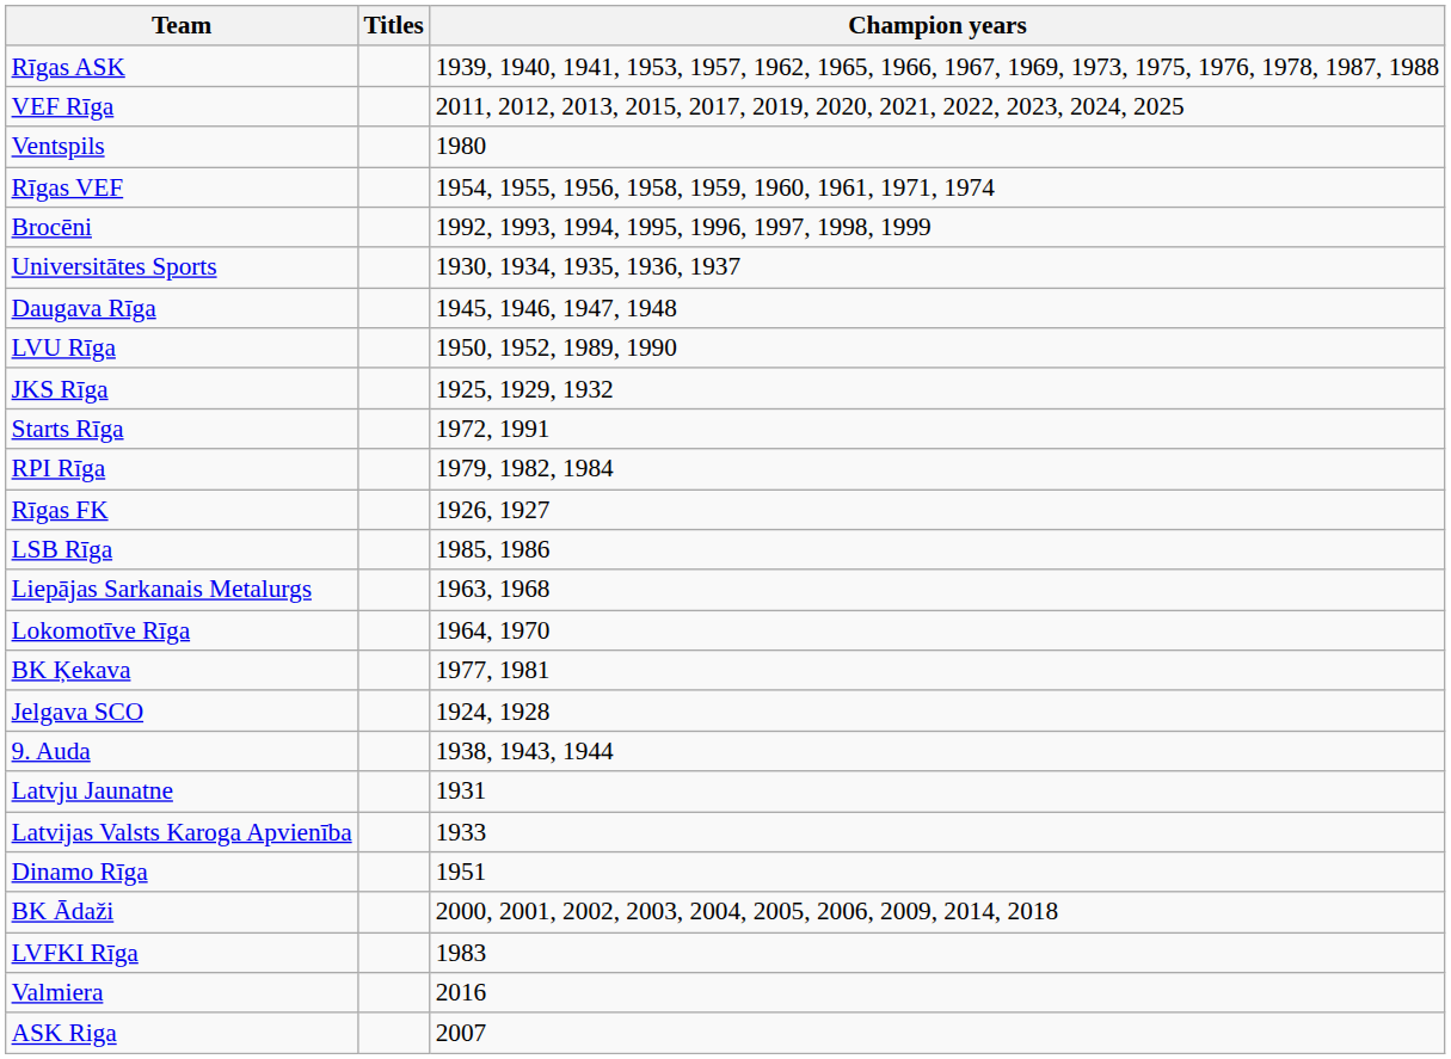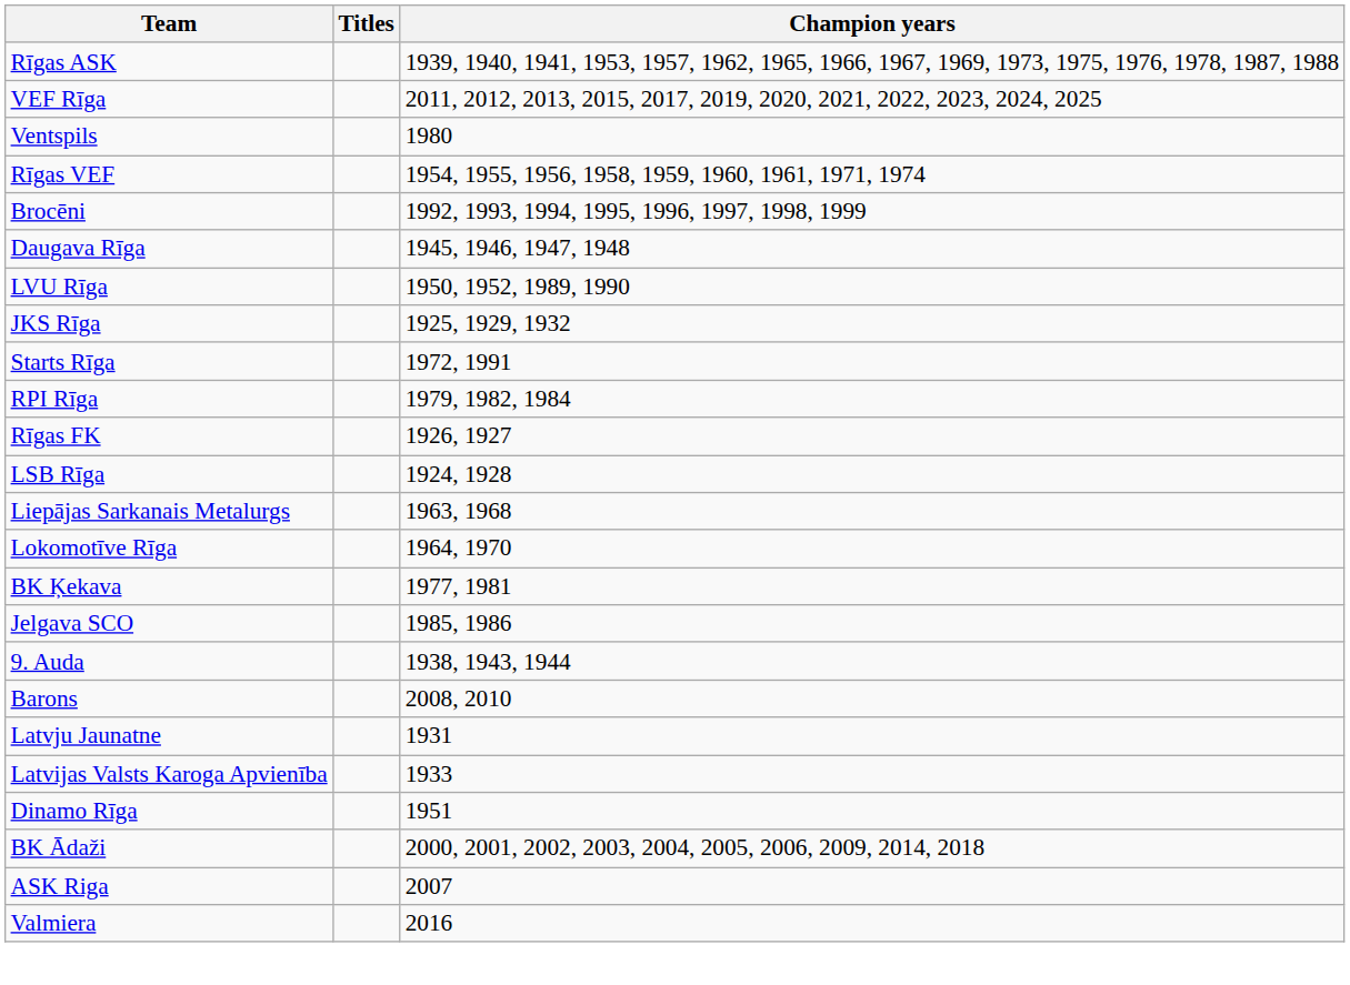- row: Universitātes Sports | 1930, 1934, 1935, 1936, 1937
LSB Rīga | Champion years: 1985, 1986 -> 1924, 1928
Jelgava SCO | Champion years: 1924, 1928 -> 1985, 1986
+ row: Barons | 2008, 2010
- row: LVFKI Rīga | 1983
rows swapped: ASK Riga <-> Valmiera
